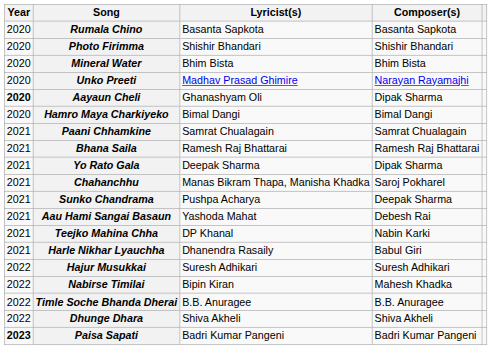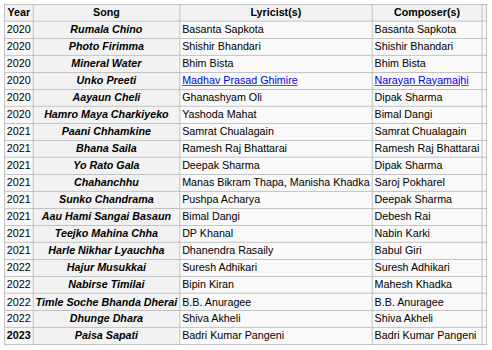Aayaun Cheli | Year: bold -> normal
Hamro Maya Charkiyeko | Lyricist(s): Bimal Dangi -> Yashoda Mahat
Aau Hami Sangai Basaun | Lyricist(s): Yashoda Mahat -> Bimal Dangi
